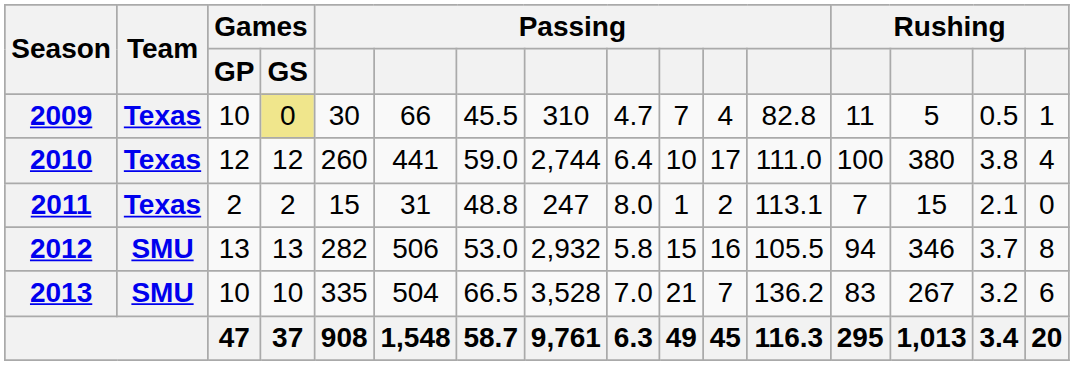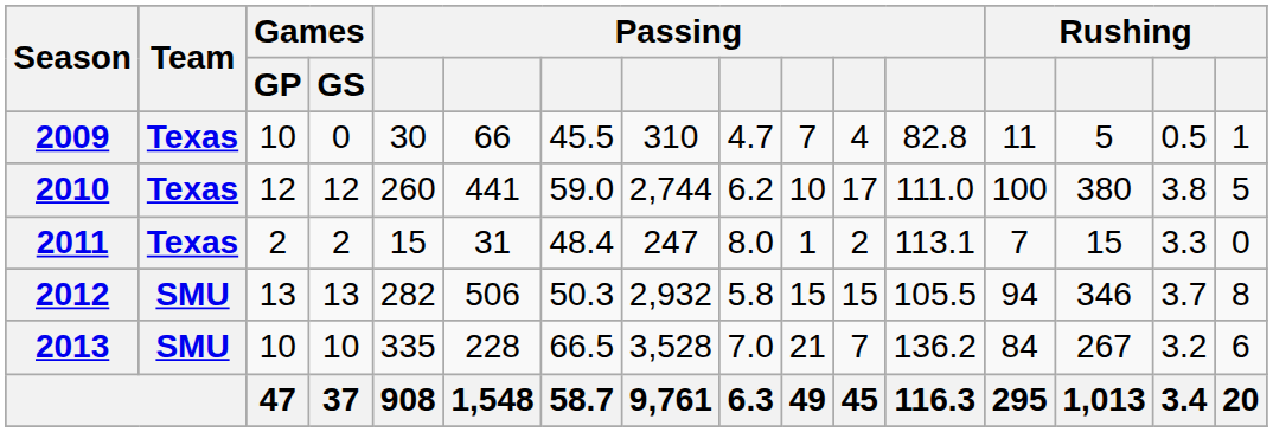2009 | Games / GS: khaki background -> no background
2010 | column 9: 6.4 -> 6.2
2010 | column 16: 4 -> 5
2011 | column 7: 48.8 -> 48.4
2011 | column 15: 2.1 -> 3.3
2012 | column 7: 53.0 -> 50.3
2012 | column 11: 16 -> 15
2013 | column 6: 504 -> 228
2013 | column 13: 83 -> 84
